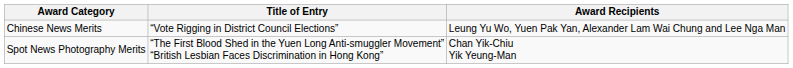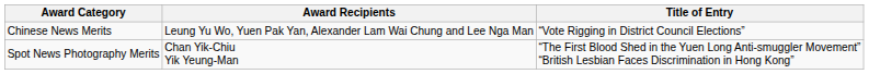columns swapped: Title of Entry <-> Award Recipients
